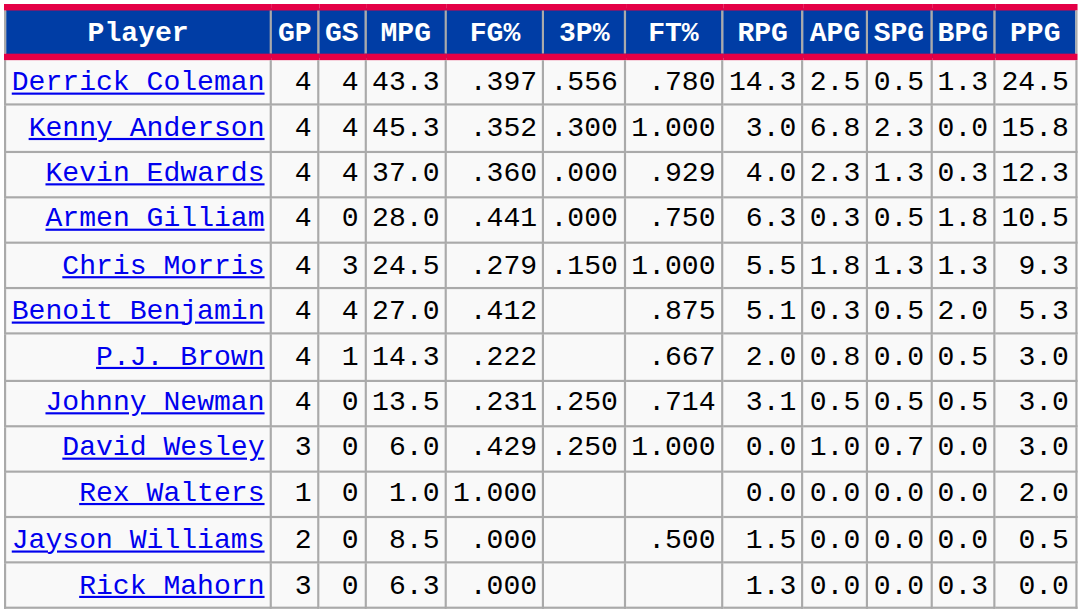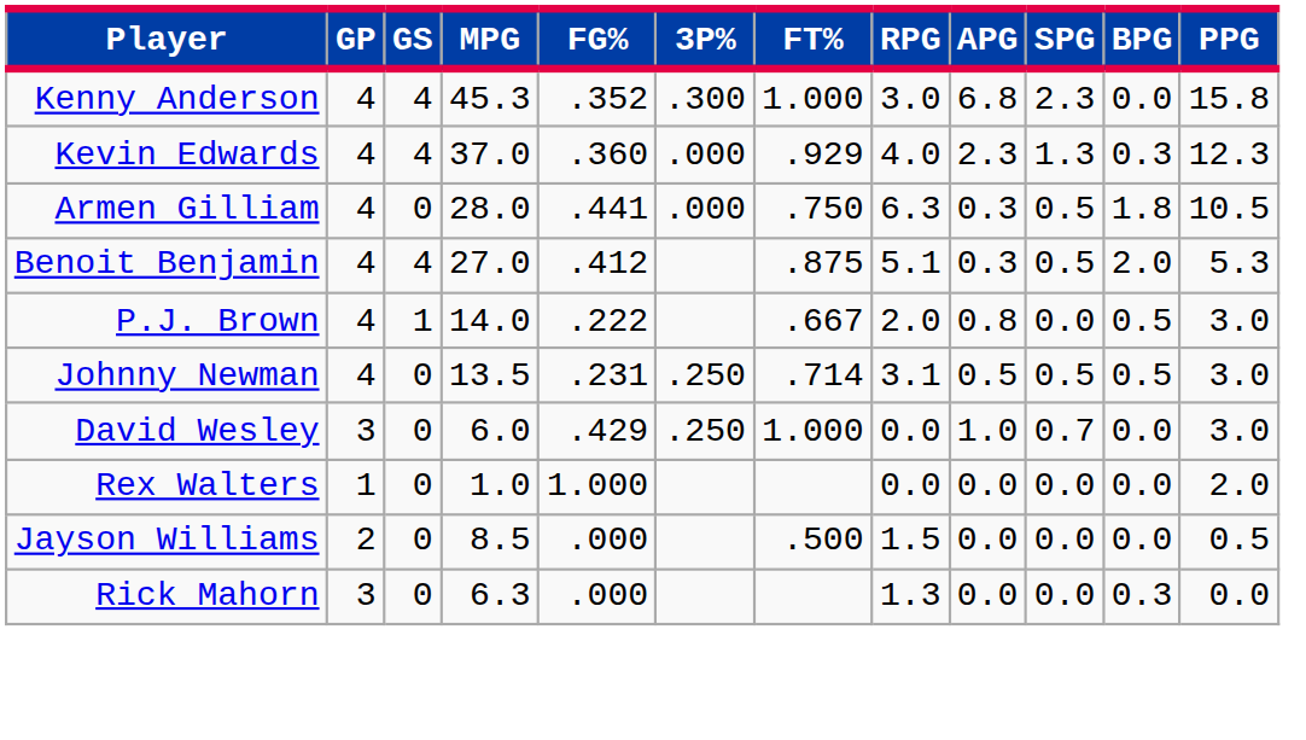- row: Derrick Coleman | 4 | 4 | 43.3 | .397 | .556 | .780 | 14.3 | 2.5 | 0.5 | 1.3 | 24.5
- row: Chris Morris | 4 | 3 | 24.5 | .279 | .150 | 1.000 | 5.5 | 1.8 | 1.3 | 1.3 | 9.3
P.J. Brown | MPG: 14.3 -> 14.0
